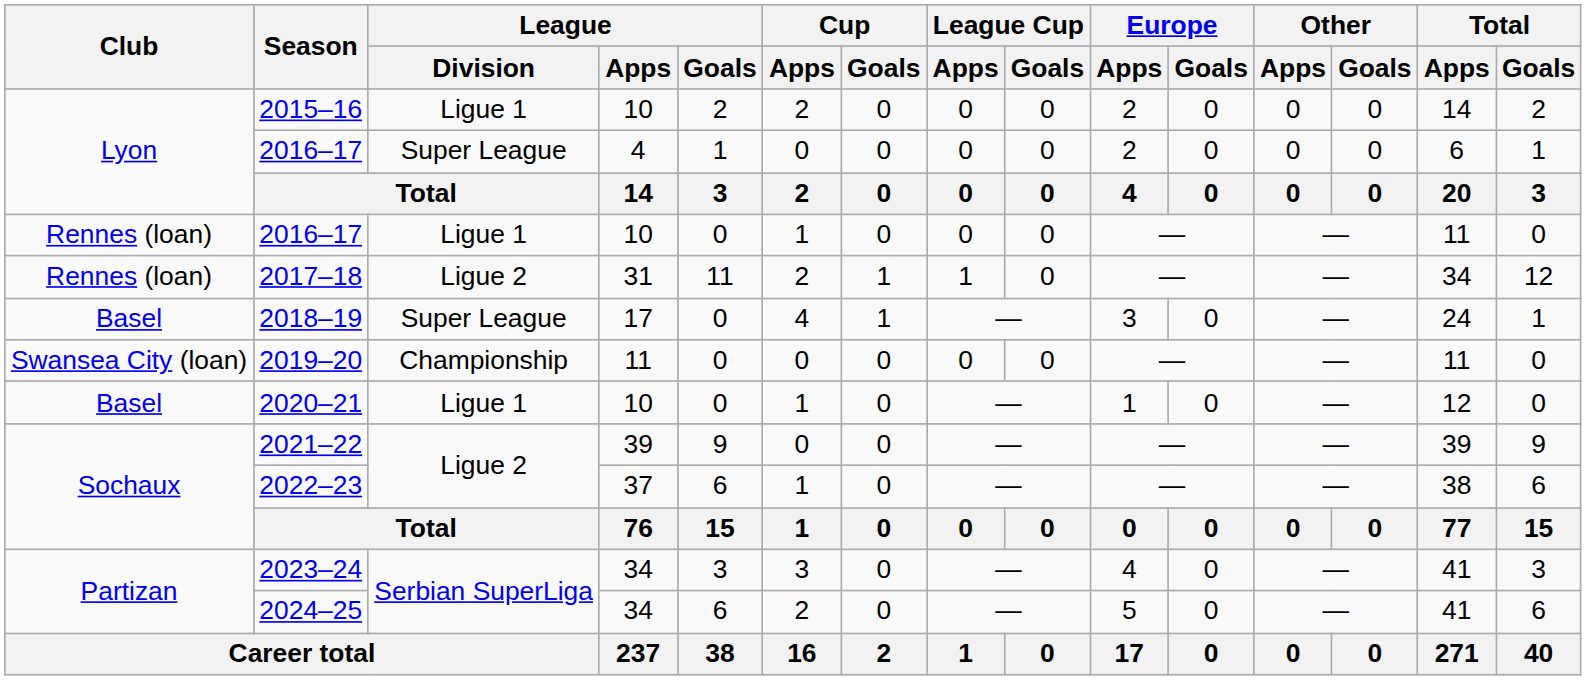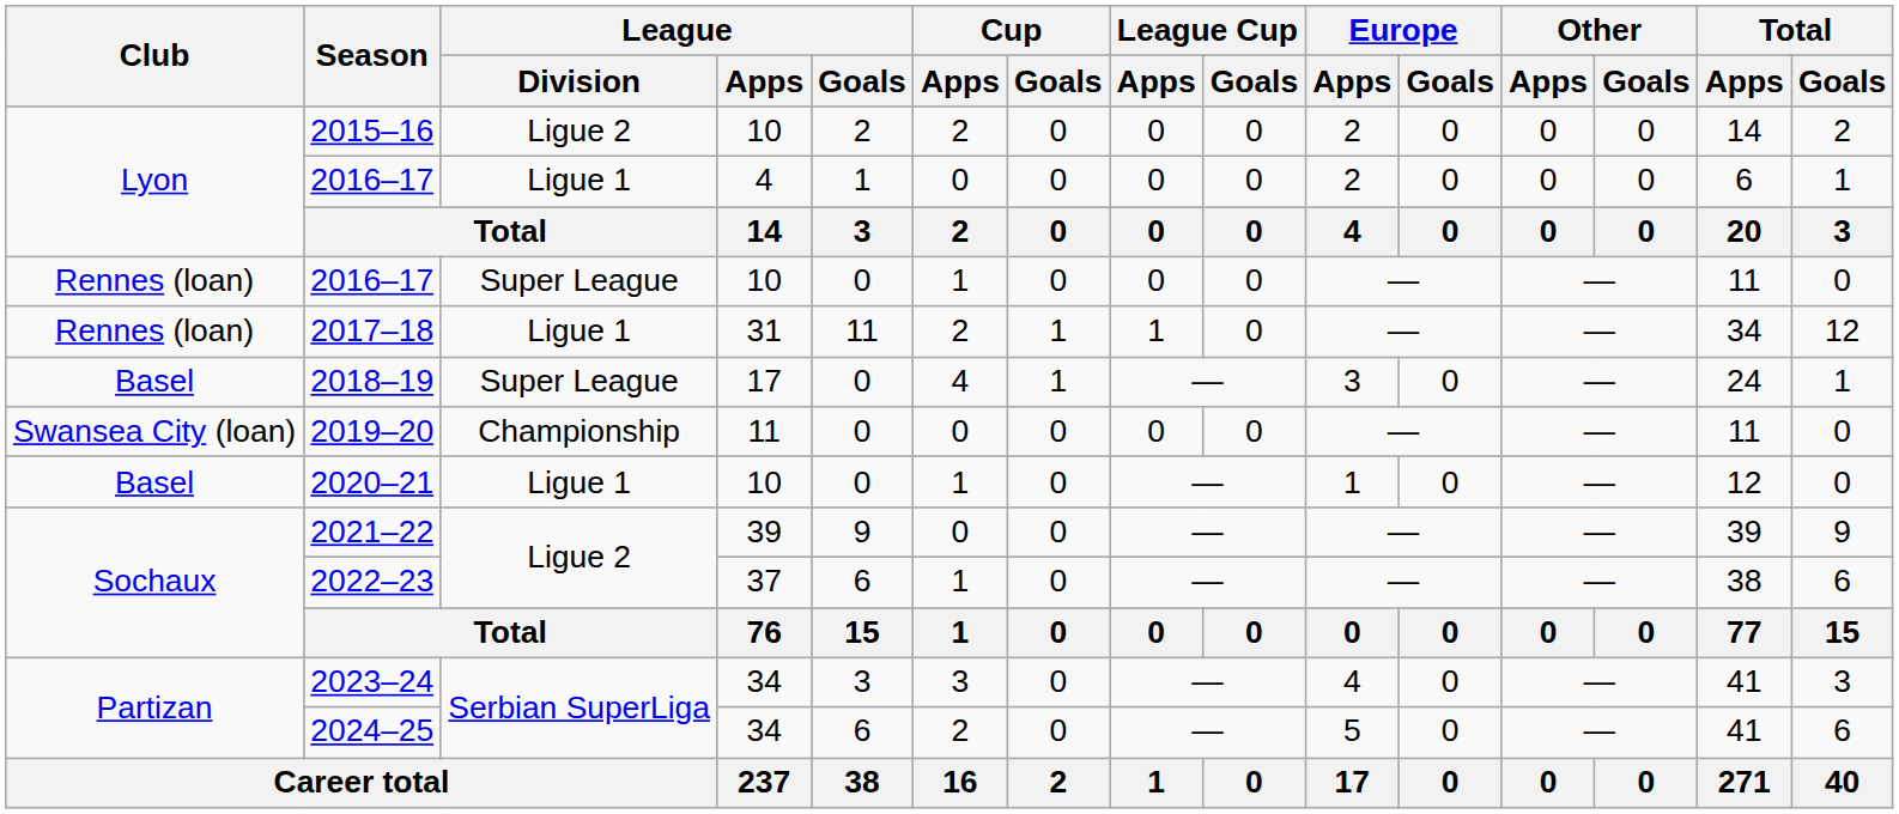2015–16 | League / Division: Ligue 1 -> Ligue 2
2016–17 / 4 | League / Division: Super League -> Ligue 1
2016–17 / 10 | League / Division: Ligue 1 -> Super League
2017–18 | League / Division: Ligue 2 -> Ligue 1
